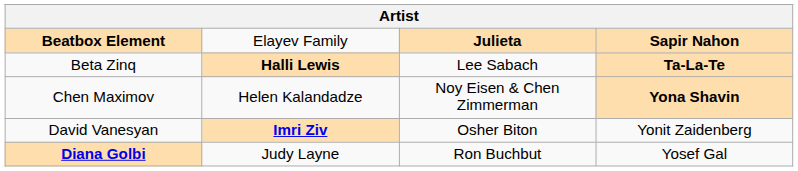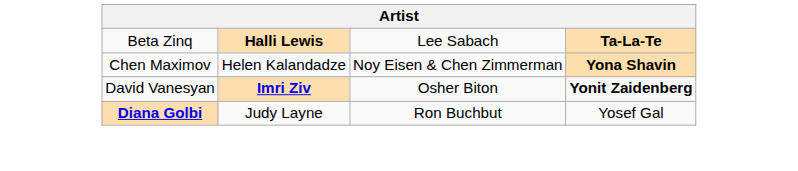- row: Beatbox Element | Elayev Family | Julieta | Sapir Nahon
David Vanesyan | column 4: normal -> bold
